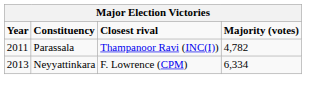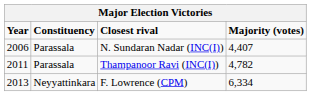+ row: 2006 | Parassala | N. Sundaran Nadar (INC(I)) | 4,407
